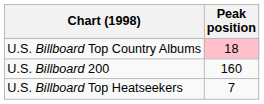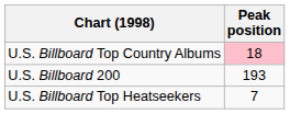U.S. Billboard 200 | Peak position: 160 -> 193
